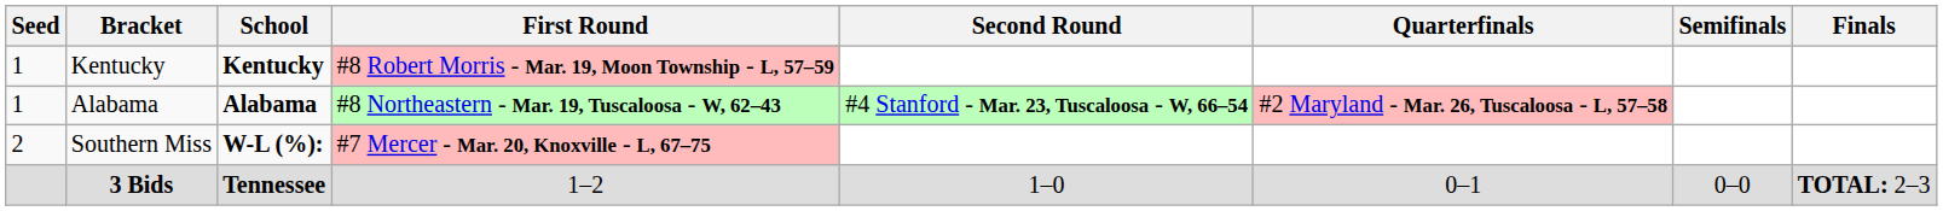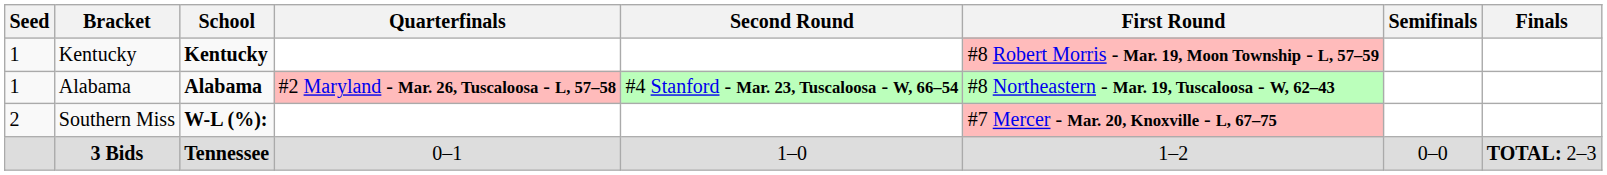columns swapped: First Round <-> Quarterfinals
